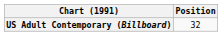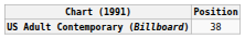US Adult Contemporary (Billboard) | Position: 32 -> 38
